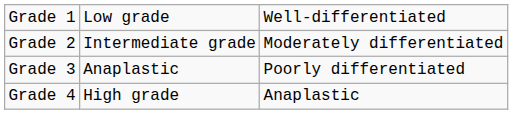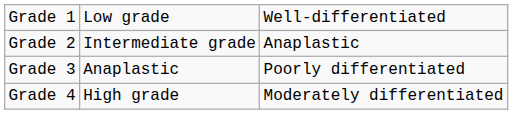Grade 2 | column 3: Moderately differentiated -> Anaplastic
Grade 4 | column 3: Anaplastic -> Moderately differentiated
